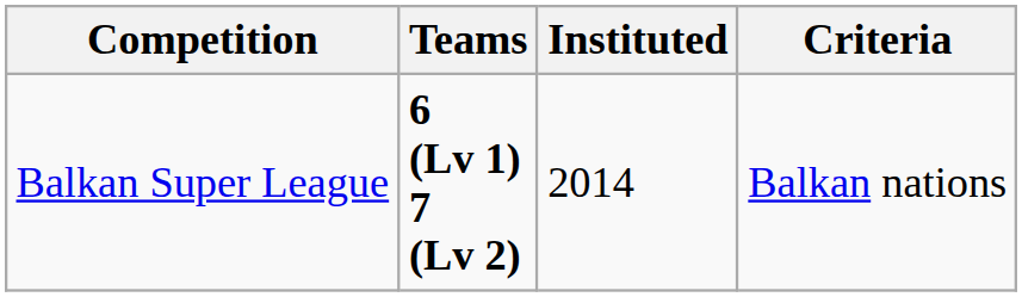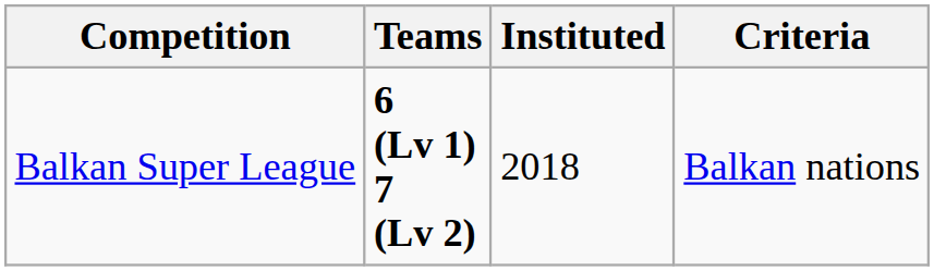Balkan Super League | Instituted: 2014 -> 2018
